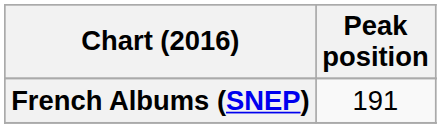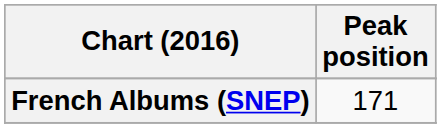French Albums (SNEP) | Peak position: 191 -> 171
